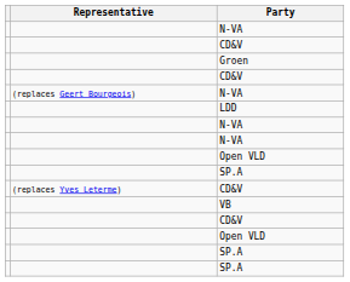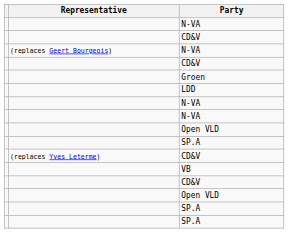rows swapped: (replaces Geert Bourgeois) / N-VA <-> Groen
